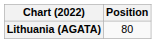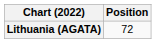Lithuania (AGATA) | Position: 80 -> 72
